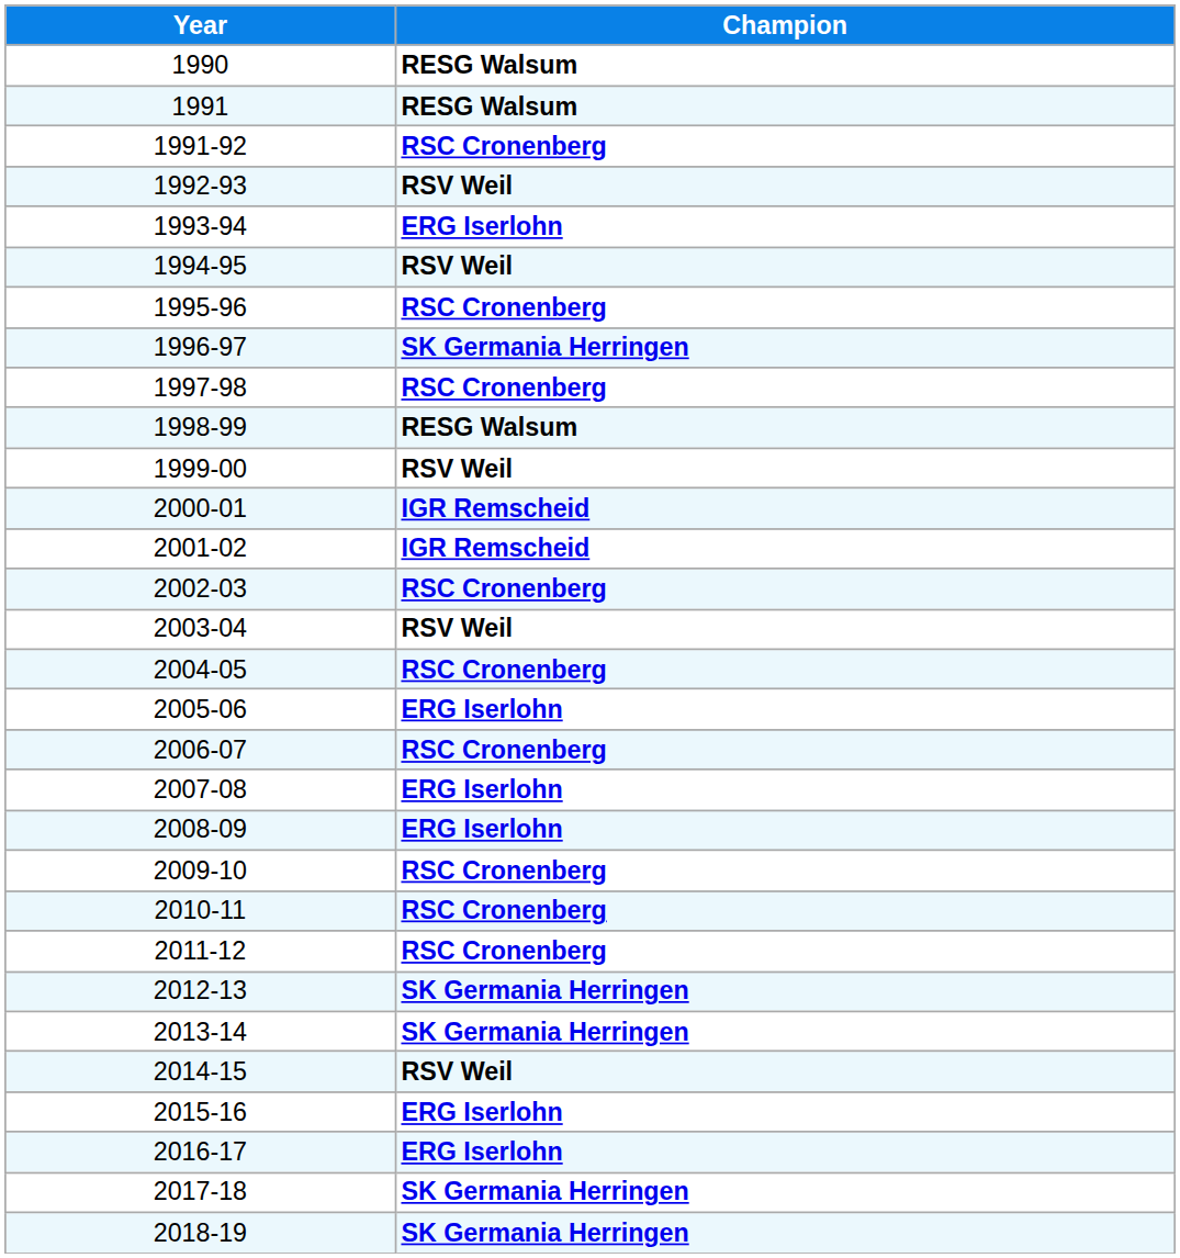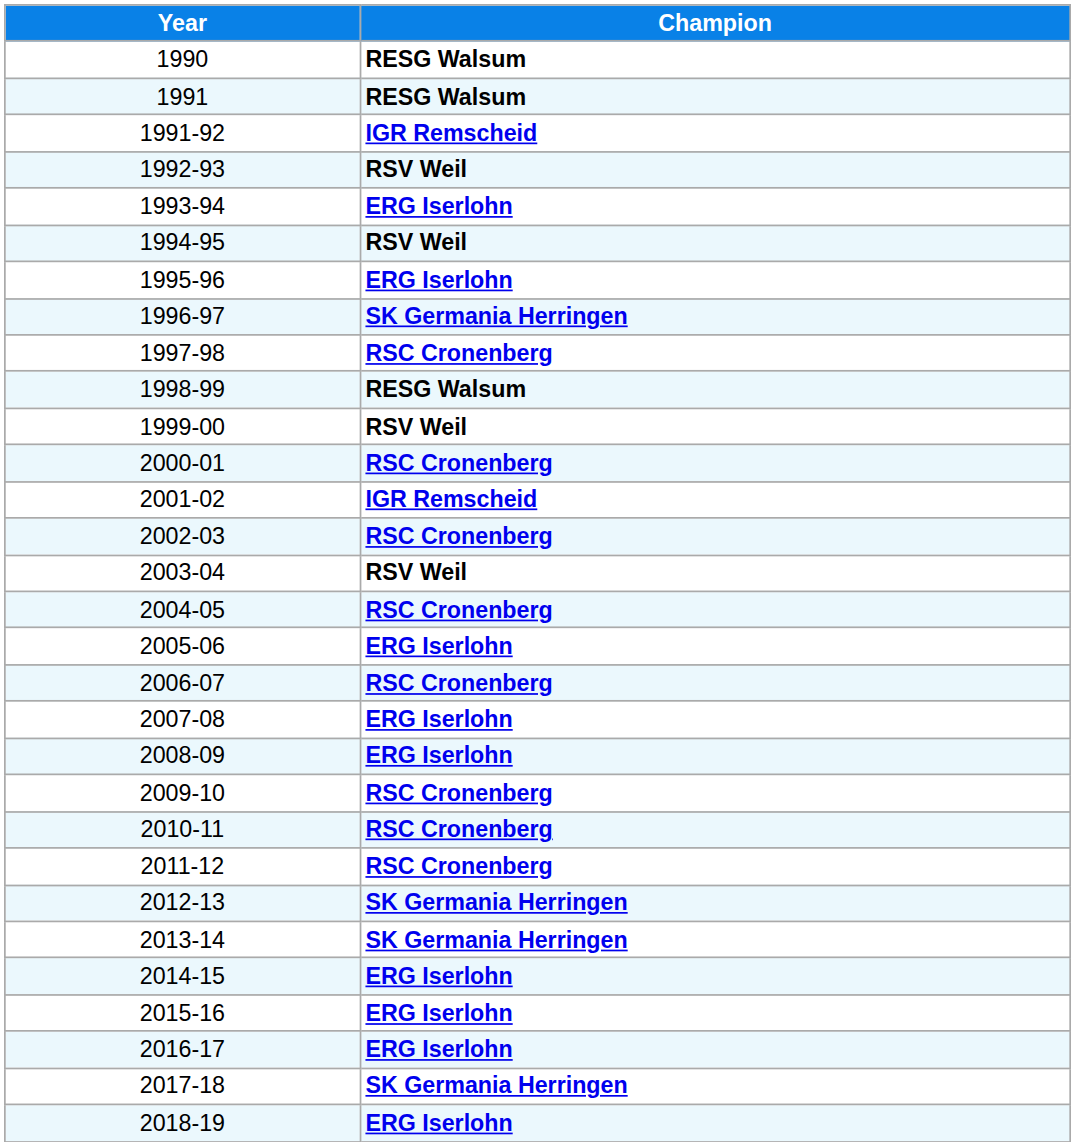1991-92 | Champion: RSC Cronenberg -> IGR Remscheid
1995-96 | Champion: RSC Cronenberg -> ERG Iserlohn
2000-01 | Champion: IGR Remscheid -> RSC Cronenberg
2014-15 | Champion: RSV Weil -> ERG Iserlohn
2018-19 | Champion: SK Germania Herringen -> ERG Iserlohn
